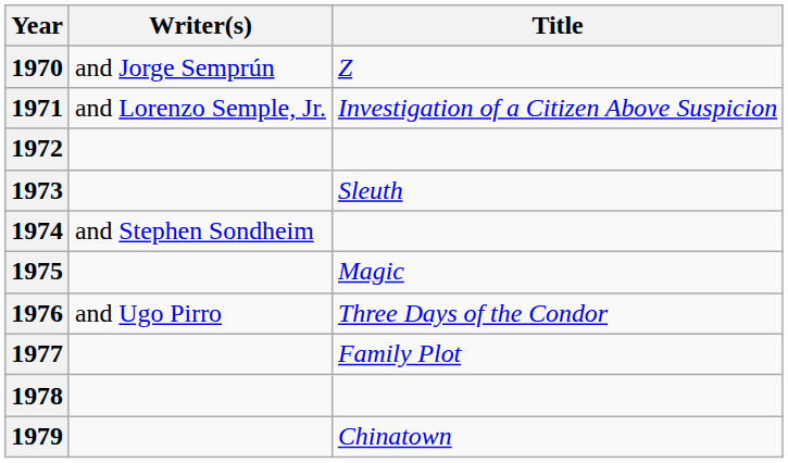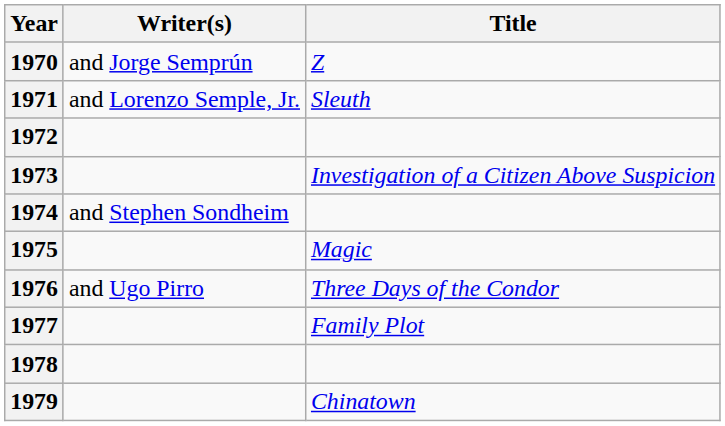1971 | Title: Investigation of a Citizen Above Suspicion -> Sleuth
1973 | Title: Sleuth -> Investigation of a Citizen Above Suspicion
